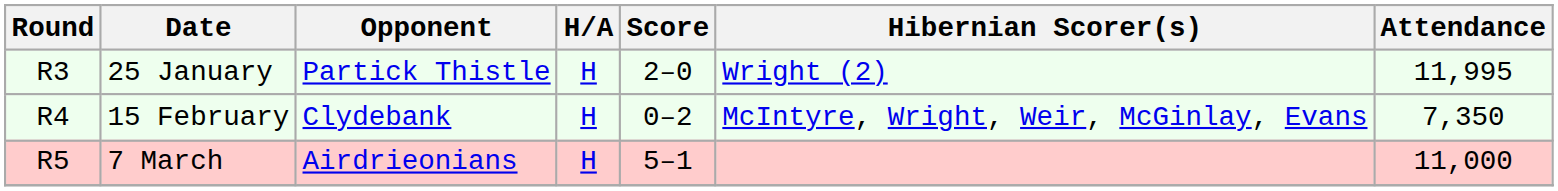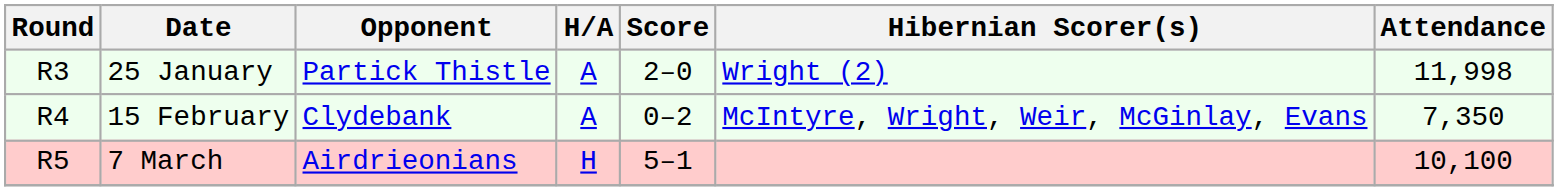25 January | H/A: H -> A
25 January | Attendance: 11,995 -> 11,998
15 February | H/A: H -> A
7 March | Attendance: 11,000 -> 10,100
